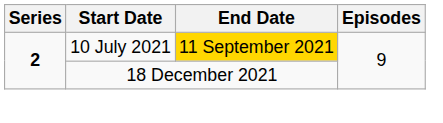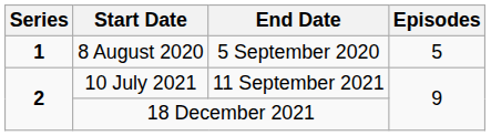+ row: 1 | 8 August 2020 | 5 September 2020 | 5
10 July 2021 | End Date: gold background -> no background
